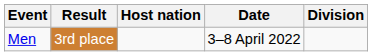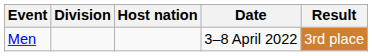columns swapped: Division <-> Result
